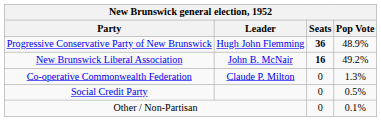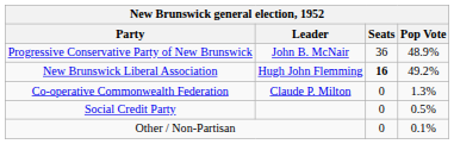Progressive Conservative Party of New Brunswick | Leader: Hugh John Flemming -> John B. McNair
Progressive Conservative Party of New Brunswick | Seats: bold -> normal
New Brunswick Liberal Association | Leader: John B. McNair -> Hugh John Flemming
